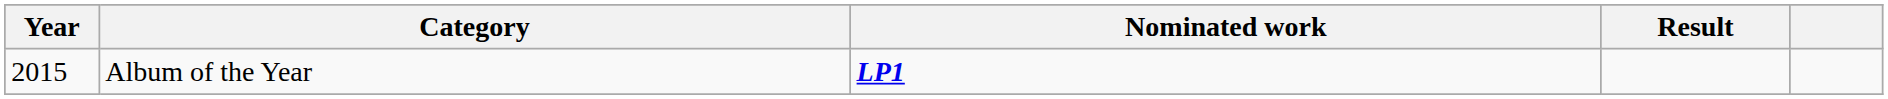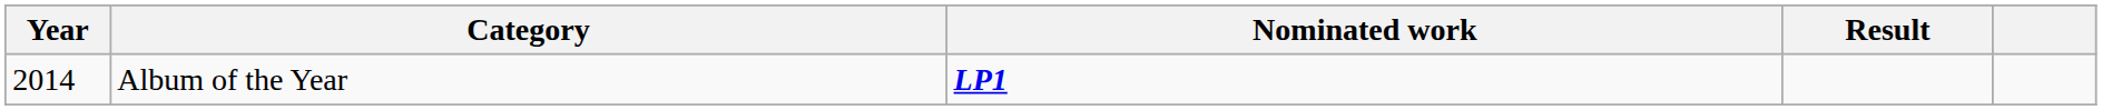Album of the Year | Year: 2015 -> 2014
